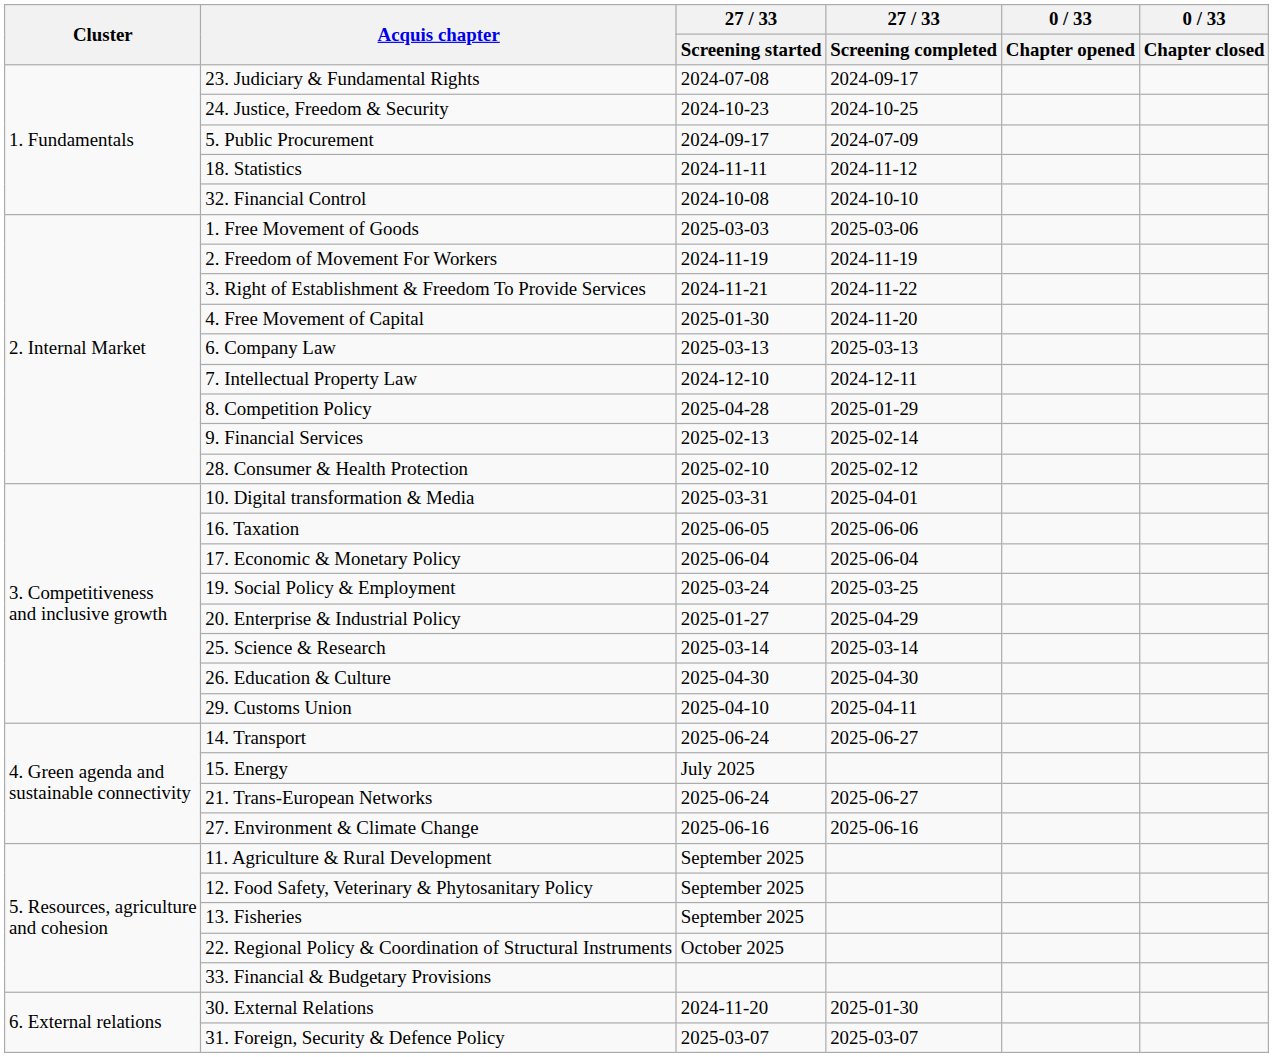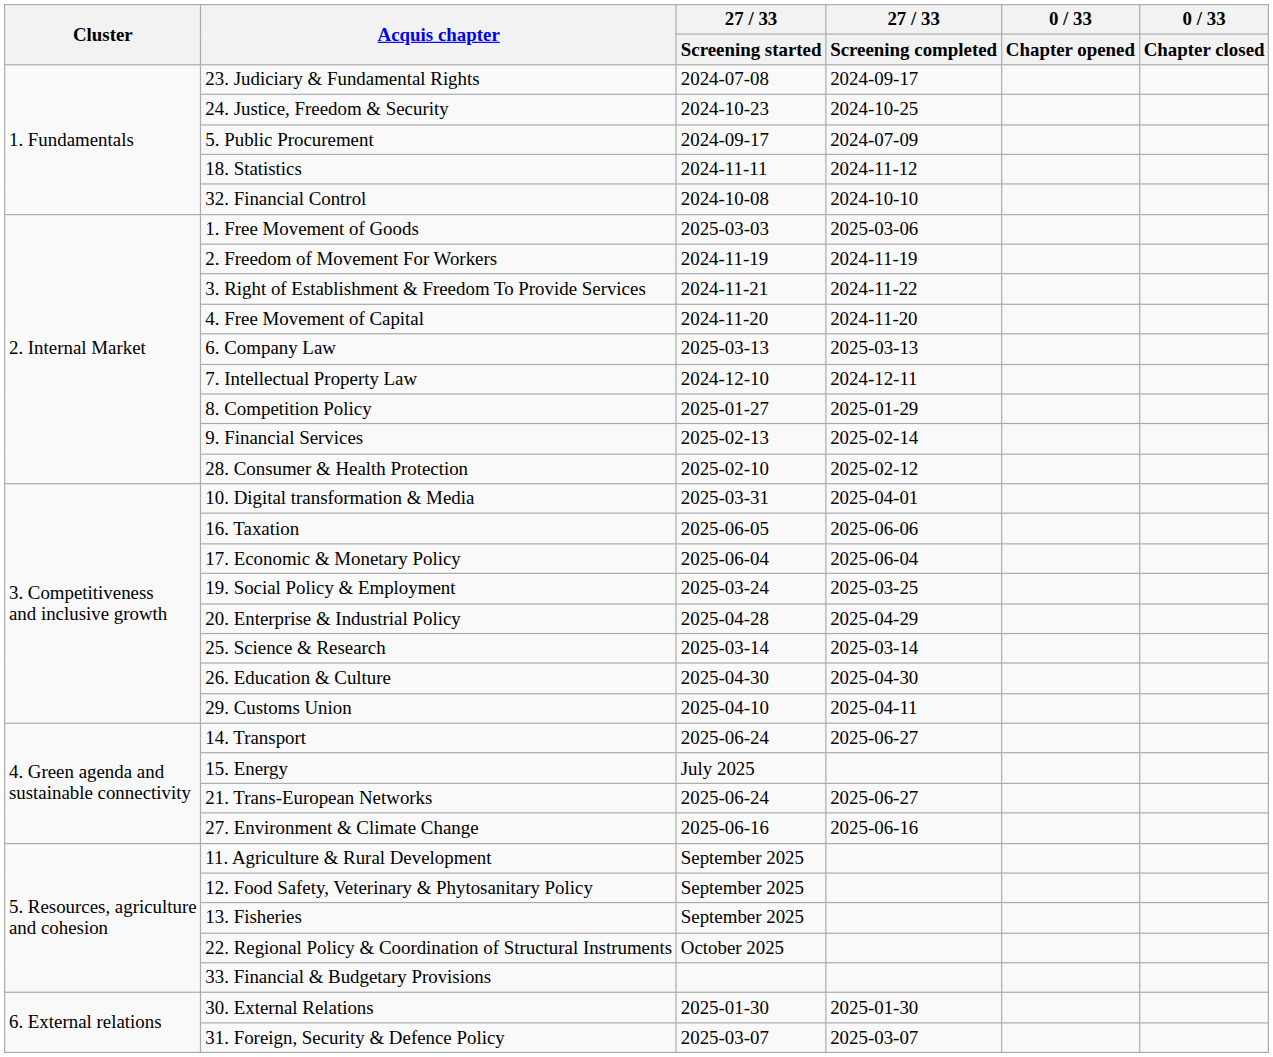4. Free Movement of Capital | 27 / 33 / Screening started: 2025-01-30 -> 2024-11-20
8. Competition Policy | 27 / 33 / Screening started: 2025-04-28 -> 2025-01-27
20. Enterprise & Industrial Policy | 27 / 33 / Screening started: 2025-01-27 -> 2025-04-28
30. External Relations | 27 / 33 / Screening started: 2024-11-20 -> 2025-01-30
